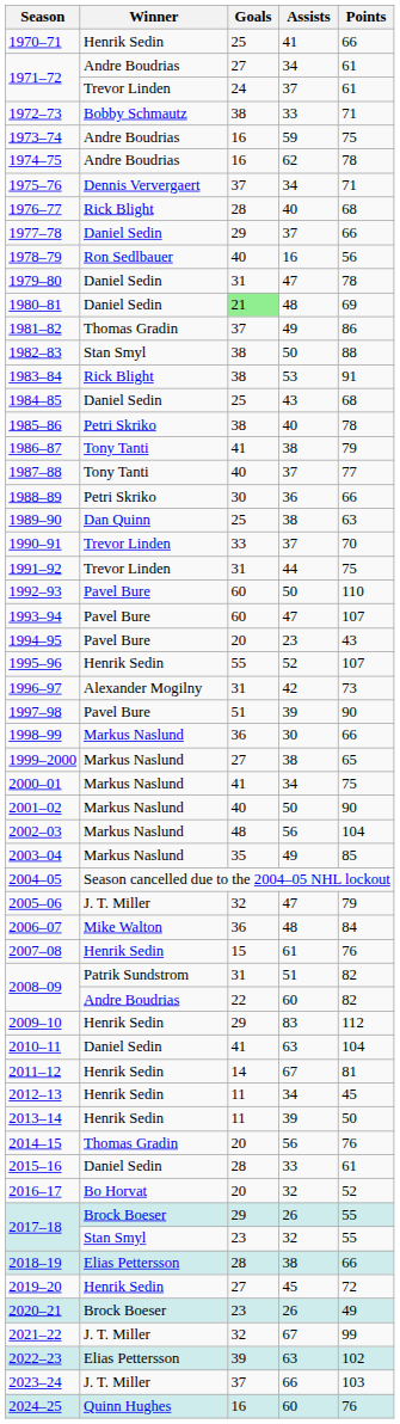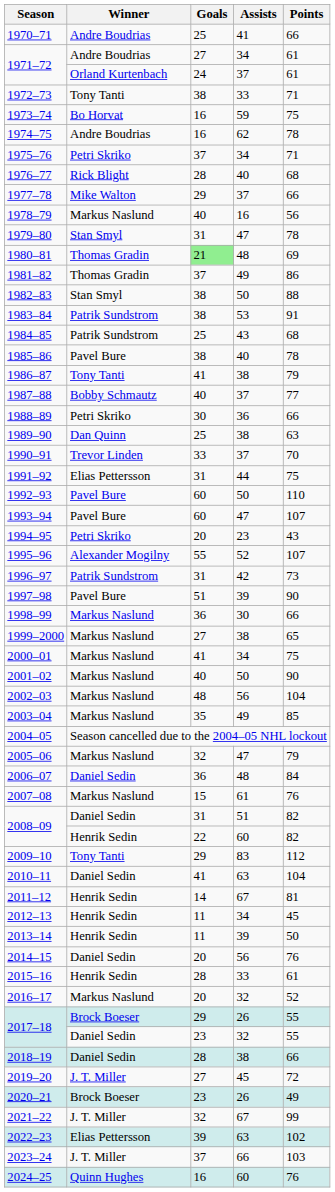1970–71 | Winner: Henrik Sedin -> Andre Boudrias
1971–72 / 37 | Winner: Trevor Linden -> Orland Kurtenbach
1972–73 | Winner: Bobby Schmautz -> Tony Tanti
1973–74 | Winner: Andre Boudrias -> Bo Horvat
1975–76 | Winner: Dennis Ververgaert -> Petri Skriko
1977–78 | Winner: Daniel Sedin -> Mike Walton
1978–79 | Winner: Ron Sedlbauer -> Markus Naslund
1979–80 | Winner: Daniel Sedin -> Stan Smyl
1980–81 | Winner: Daniel Sedin -> Thomas Gradin
1983–84 | Winner: Rick Blight -> Patrik Sundstrom
1984–85 | Winner: Daniel Sedin -> Patrik Sundstrom
1985–86 | Winner: Petri Skriko -> Pavel Bure
1987–88 | Winner: Tony Tanti -> Bobby Schmautz
1991–92 | Winner: Trevor Linden -> Elias Pettersson
1994–95 | Winner: Pavel Bure -> Petri Skriko
1995–96 | Winner: Henrik Sedin -> Alexander Mogilny
1996–97 | Winner: Alexander Mogilny -> Patrik Sundstrom
2005–06 | Winner: J. T. Miller -> Markus Naslund
2006–07 | Winner: Mike Walton -> Daniel Sedin
2007–08 | Winner: Henrik Sedin -> Markus Naslund
2008–09 / 51 | Winner: Patrik Sundstrom -> Daniel Sedin
2008–09 / 60 | Winner: Andre Boudrias -> Henrik Sedin
2009–10 | Winner: Henrik Sedin -> Tony Tanti
2014–15 | Winner: Thomas Gradin -> Daniel Sedin
2015–16 | Winner: Daniel Sedin -> Henrik Sedin
2016–17 | Winner: Bo Horvat -> Markus Naslund
2017–18 / 32 | Winner: Stan Smyl -> Daniel Sedin
2018–19 | Winner: Elias Pettersson -> Daniel Sedin
2019–20 | Winner: Henrik Sedin -> J. T. Miller
